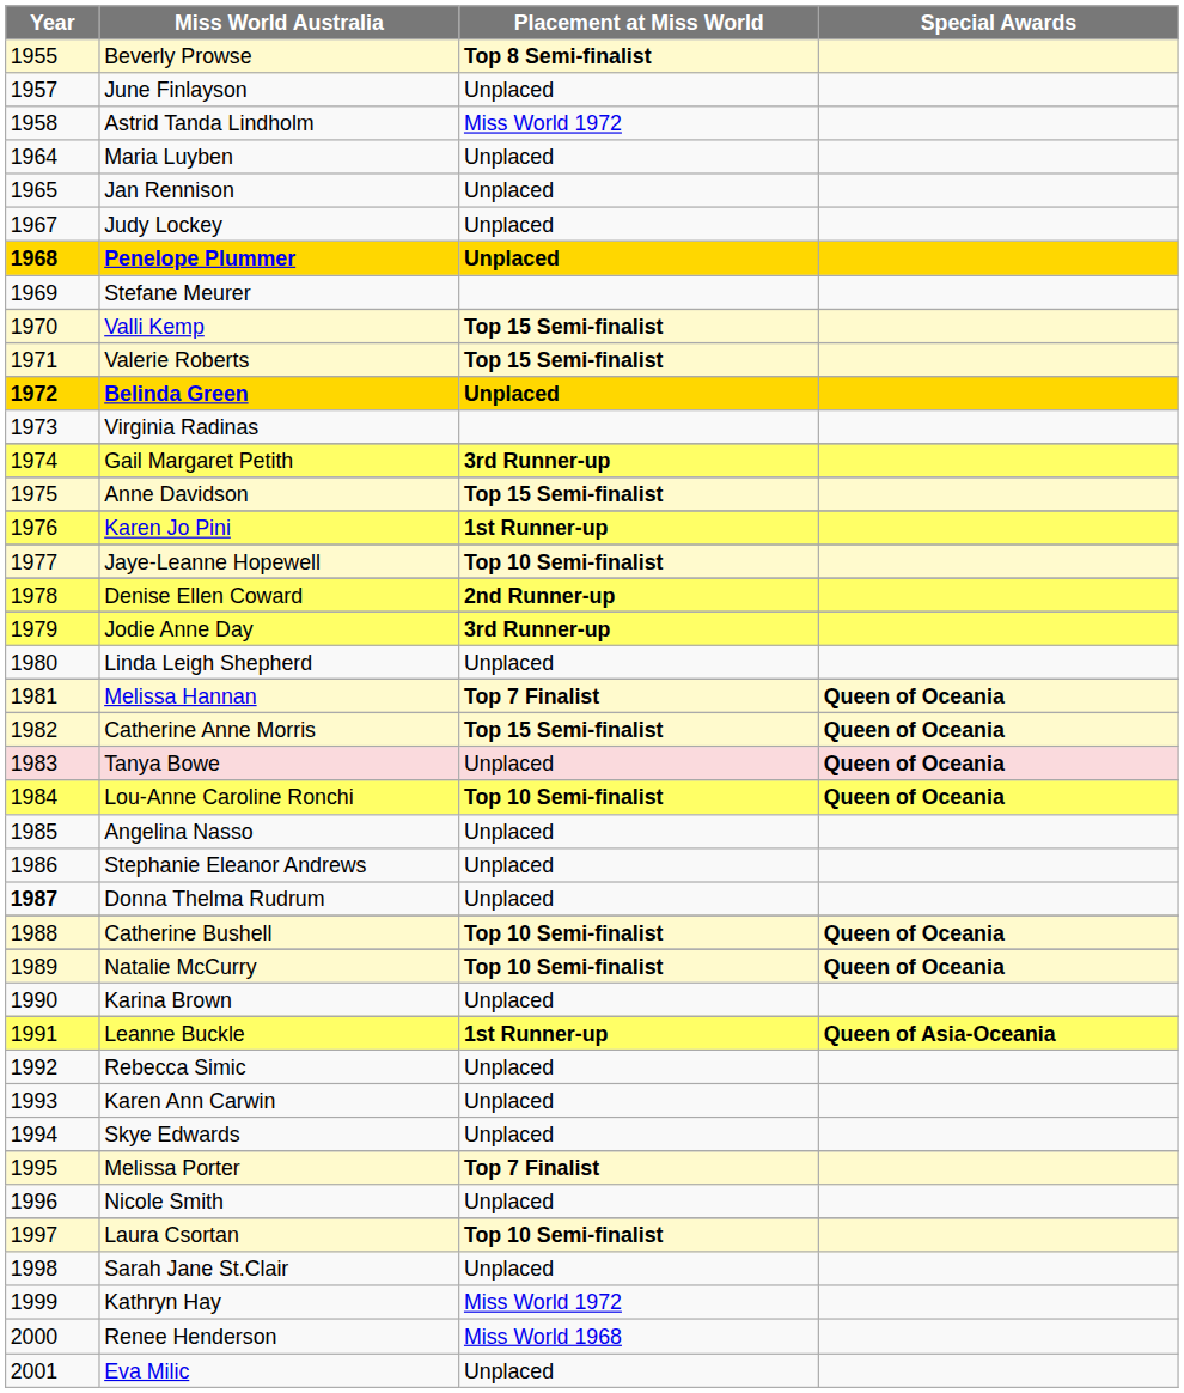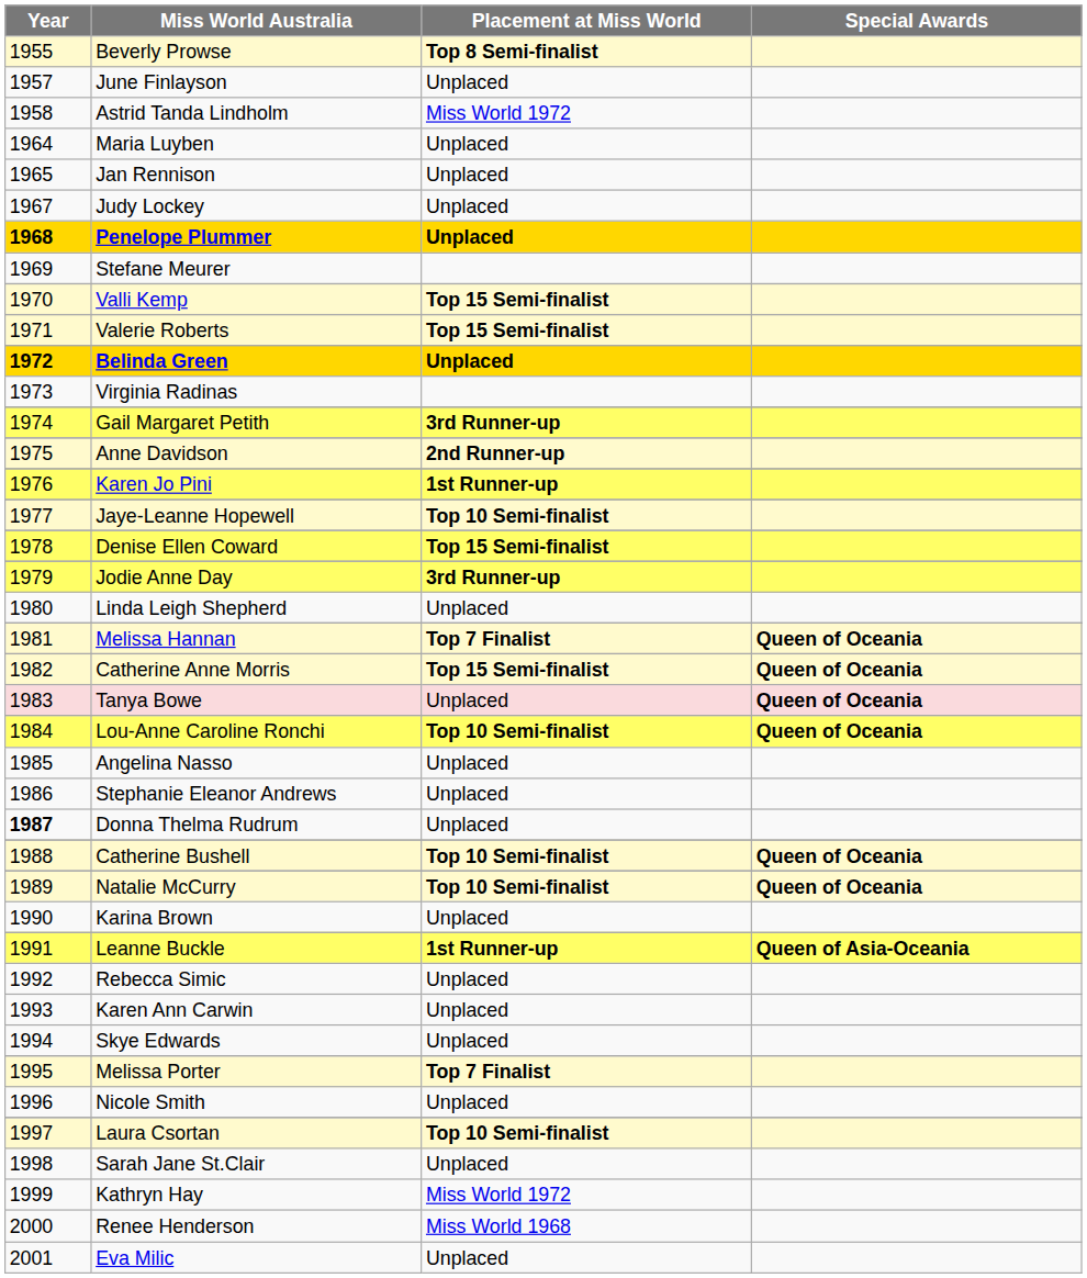Anne Davidson | Placement at Miss World: Top 15 Semi-finalist -> 2nd Runner-up
Denise Ellen Coward | Placement at Miss World: 2nd Runner-up -> Top 15 Semi-finalist
